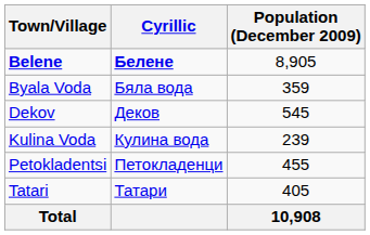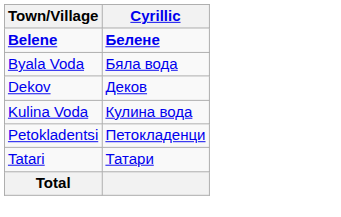- column: Population (December 2009) | 8,905 | 359 | 545 | 239 | 455 | 405 | 10,908
